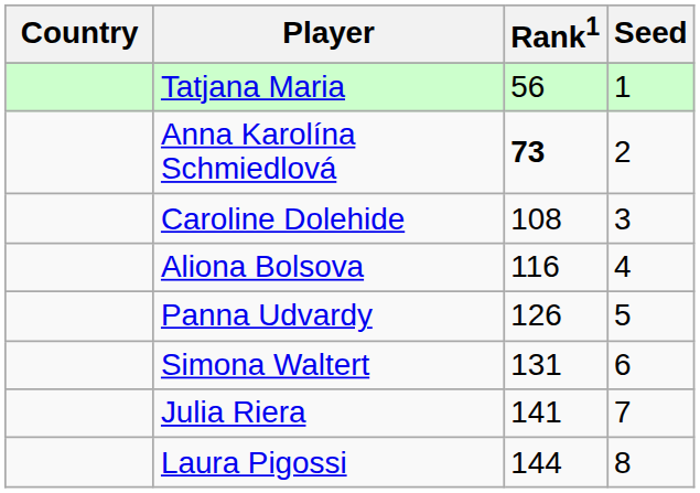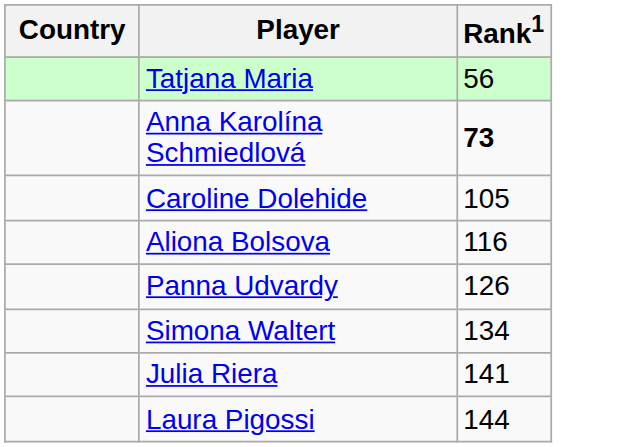- column: Seed | 1 | 2 | 3 | 4 | 5 | 6 | 7 | 8
Caroline Dolehide | Rank1: 108 -> 105
Simona Waltert | Rank1: 131 -> 134
